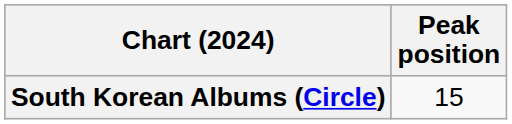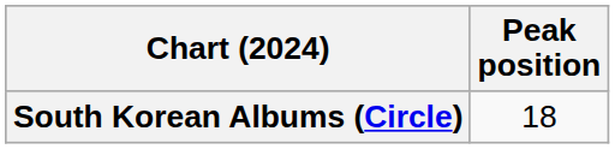South Korean Albums (Circle) | Peak position: 15 -> 18
